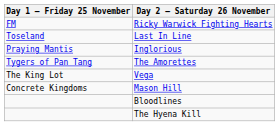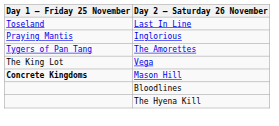- row: FM | Ricky Warwick Fighting Hearts
Mason Hill | Day 1 – Friday 25 November: normal -> bold
